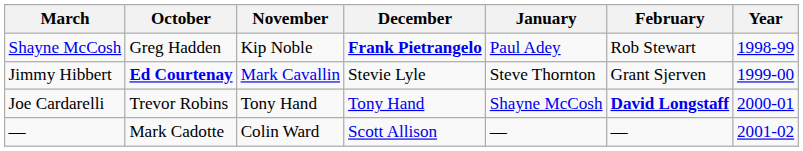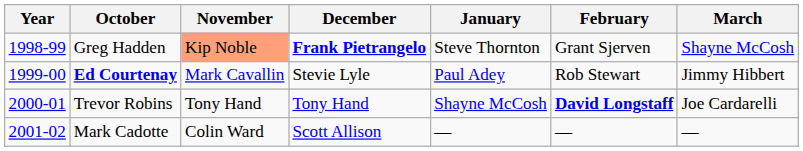columns swapped: Year <-> March
Greg Hadden | November: no background -> lightsalmon background
Greg Hadden | January: Paul Adey -> Steve Thornton
Greg Hadden | February: Rob Stewart -> Grant Sjerven
Ed Courtenay | January: Steve Thornton -> Paul Adey
Ed Courtenay | February: Grant Sjerven -> Rob Stewart
